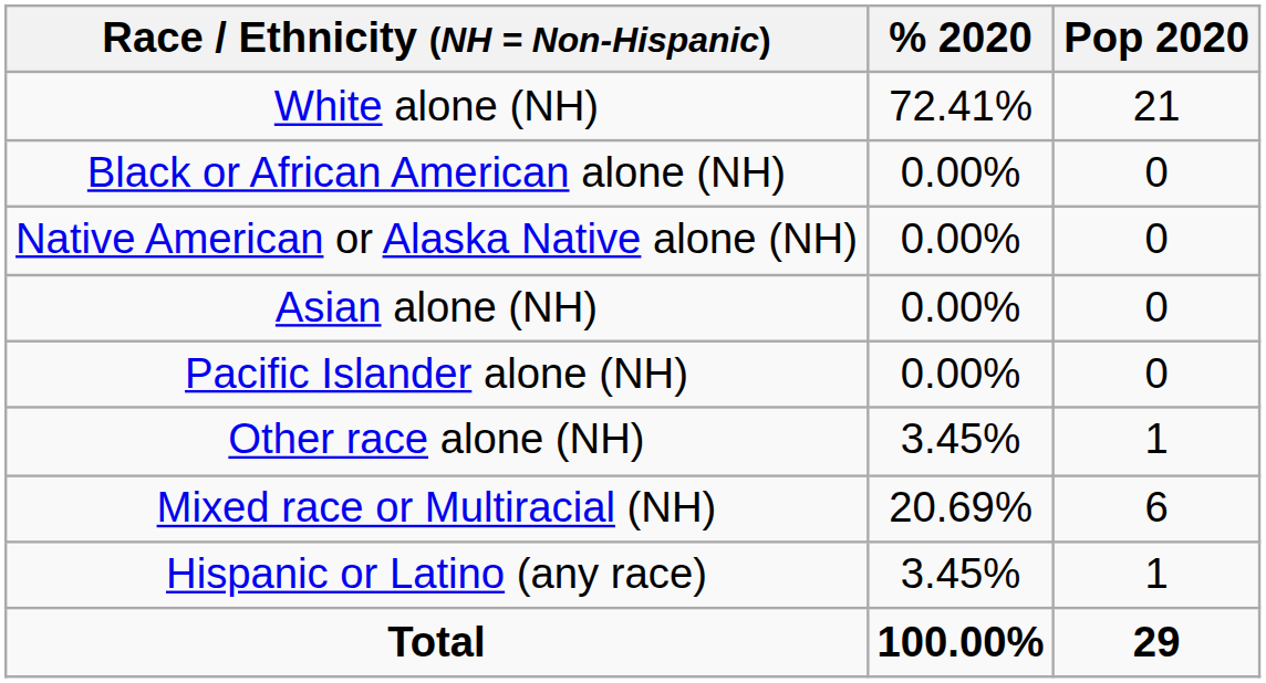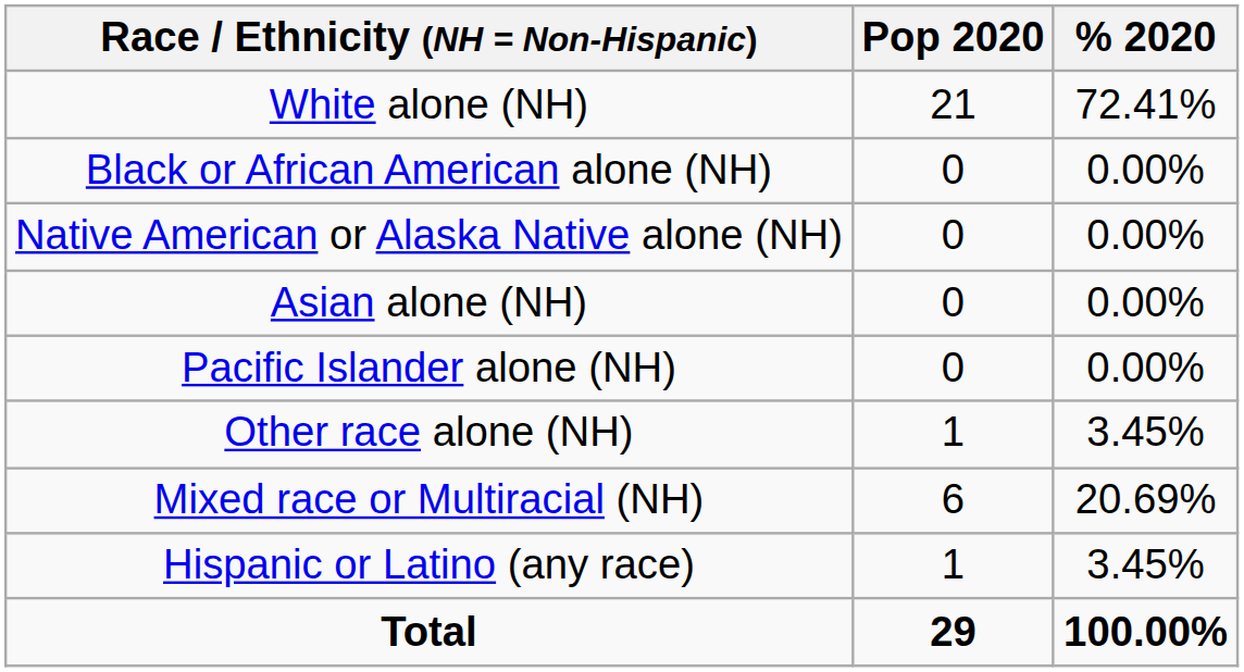columns swapped: Pop 2020 <-> % 2020
